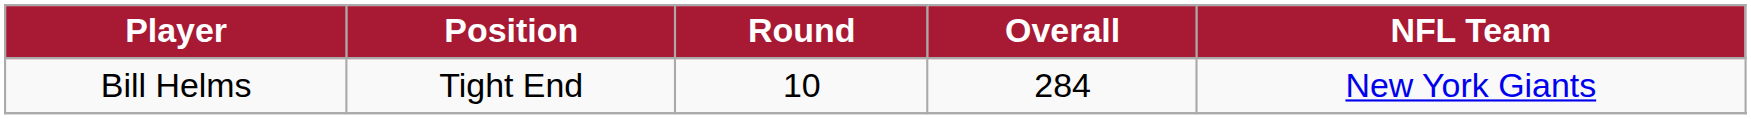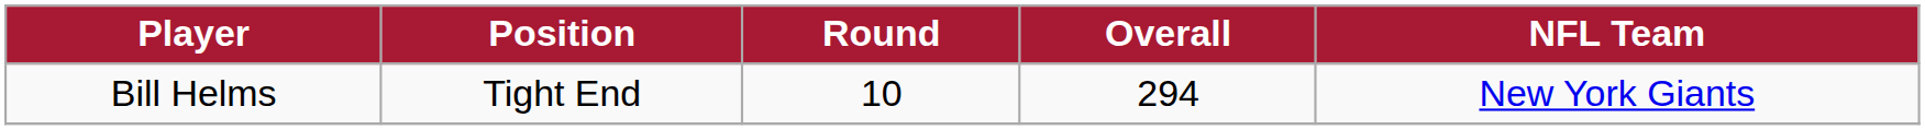Bill Helms | Overall: 284 -> 294
